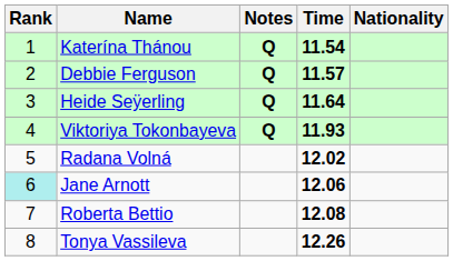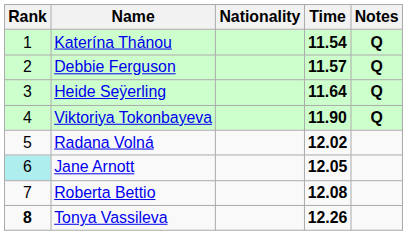columns swapped: Nationality <-> Notes
Viktoriya Tokonbayeva | Time: 11.93 -> 11.90
Jane Arnott | Time: 12.06 -> 12.05
Tonya Vassileva | Rank: normal -> bold
